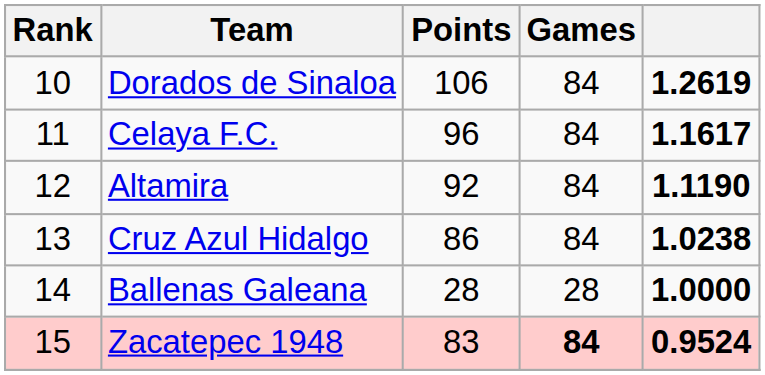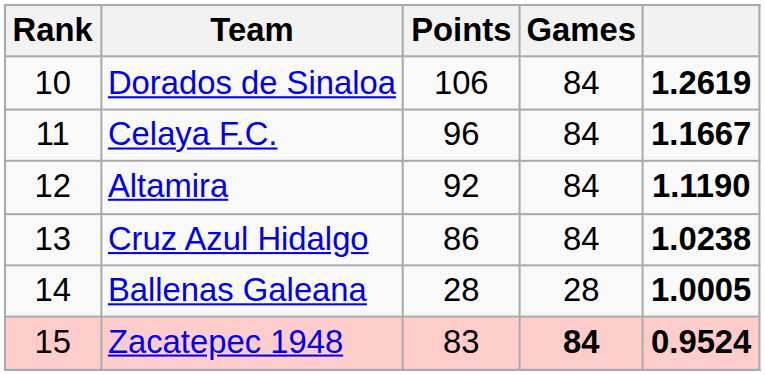Celaya F.C. | column 5: 1.1617 -> 1.1667
Ballenas Galeana | column 5: 1.0000 -> 1.0005
